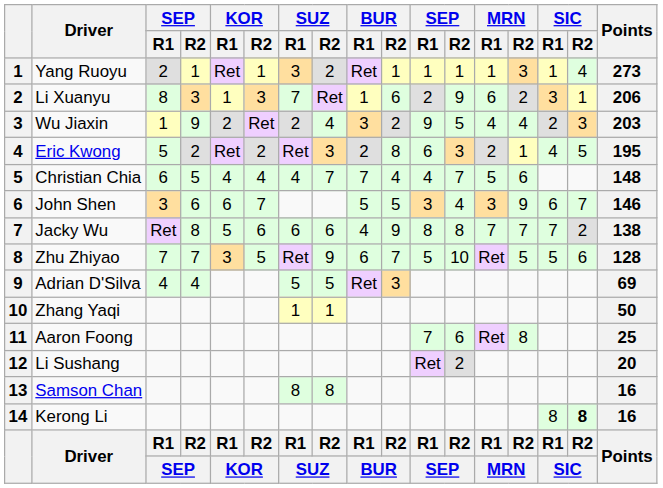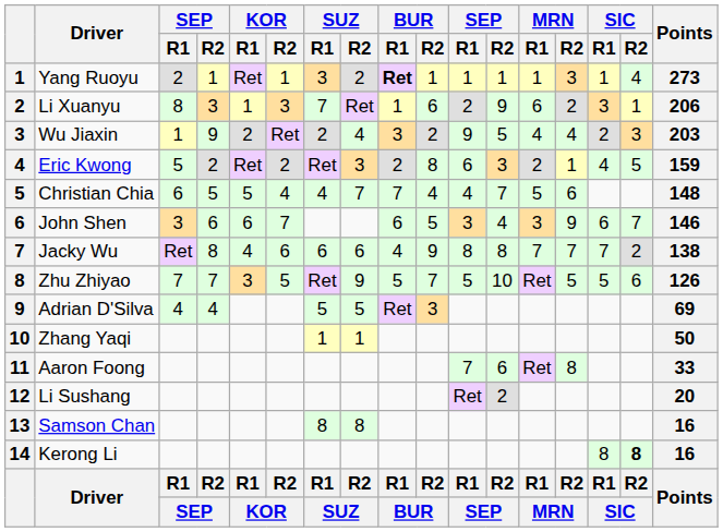Yang Ruoyu | BUR / R1: normal -> bold
Eric Kwong | Points: 195 -> 159
Christian Chia | KOR / R1: 4 -> 5
John Shen | BUR / R1: 5 -> 6
Jacky Wu | KOR / R1: 5 -> 4
Zhu Zhiyao | BUR / R1: 6 -> 5
Zhu Zhiyao | Points: 128 -> 126
Aaron Foong | Points: 25 -> 33
